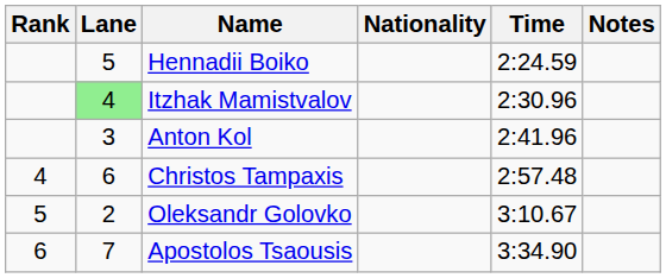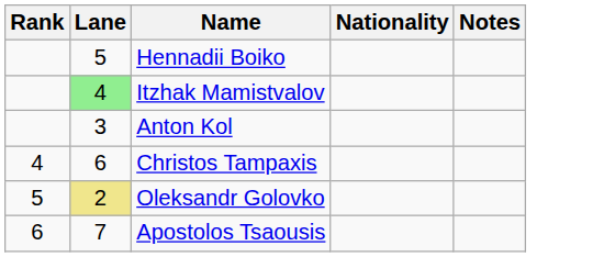- column: Time | 2:24.59 | 2:30.96 | 2:41.96 | 2:57.48 | 3:10.67 | 3:34.90
Oleksandr Golovko | Lane: no background -> khaki background
